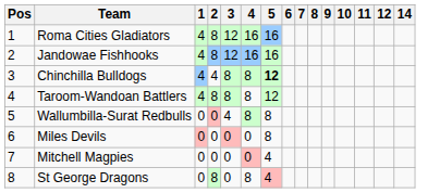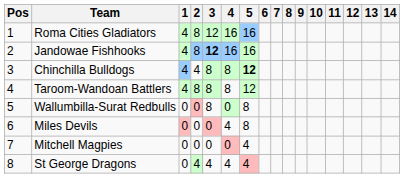+ column: 13
Jandowae Fishhooks | 3: normal -> bold
Wallumbilla-Surat Redbulls | 3: 4 -> 8
Wallumbilla-Surat Redbulls | 4: 8 -> 0
Miles Devils | 4: 0 -> 4
St George Dragons | 2: 8 -> 4
St George Dragons | 3: 0 -> 4
St George Dragons | 4: 8 -> 4
